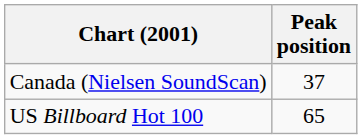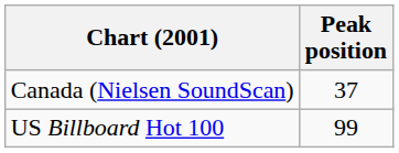US Billboard Hot 100 | Peak position: 65 -> 99
